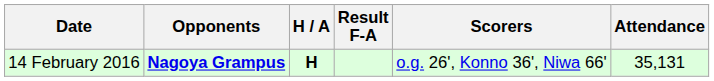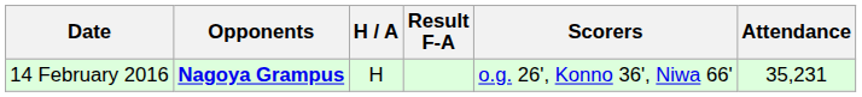14 February 2016 | H / A: bold -> normal
14 February 2016 | Attendance: 35,131 -> 35,231
